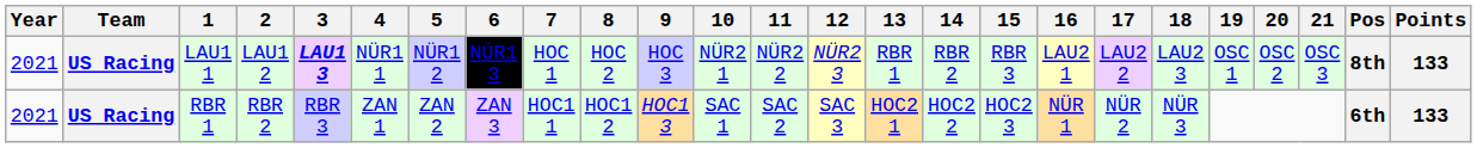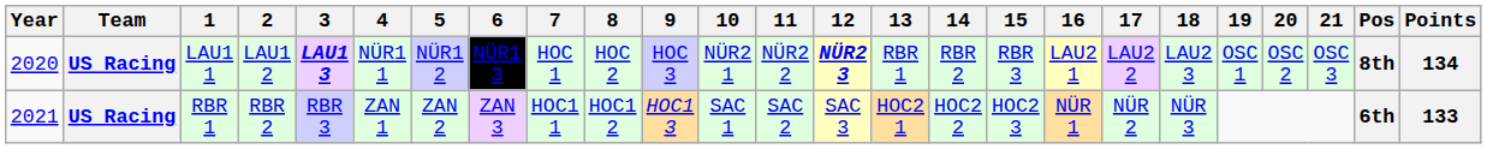LAU1 1 | Year: 2021 -> 2020
LAU1 1 | 12: normal -> bold
LAU1 1 | Points: 133 -> 134
